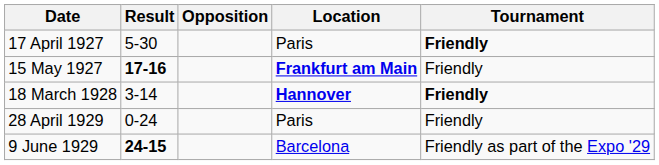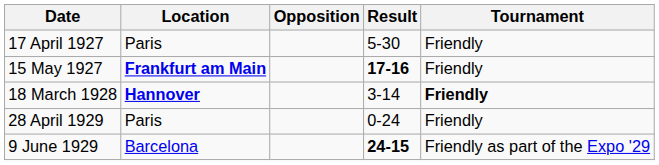columns swapped: Location <-> Result
17 April 1927 | Tournament: bold -> normal
